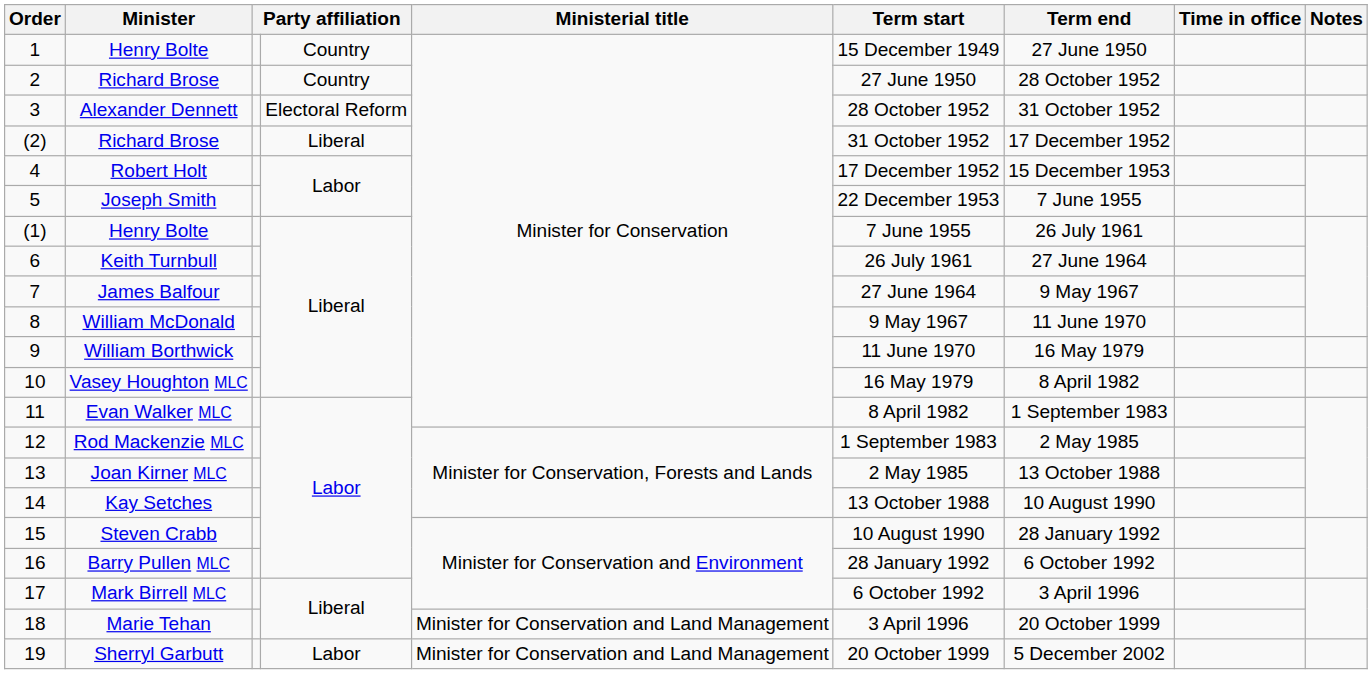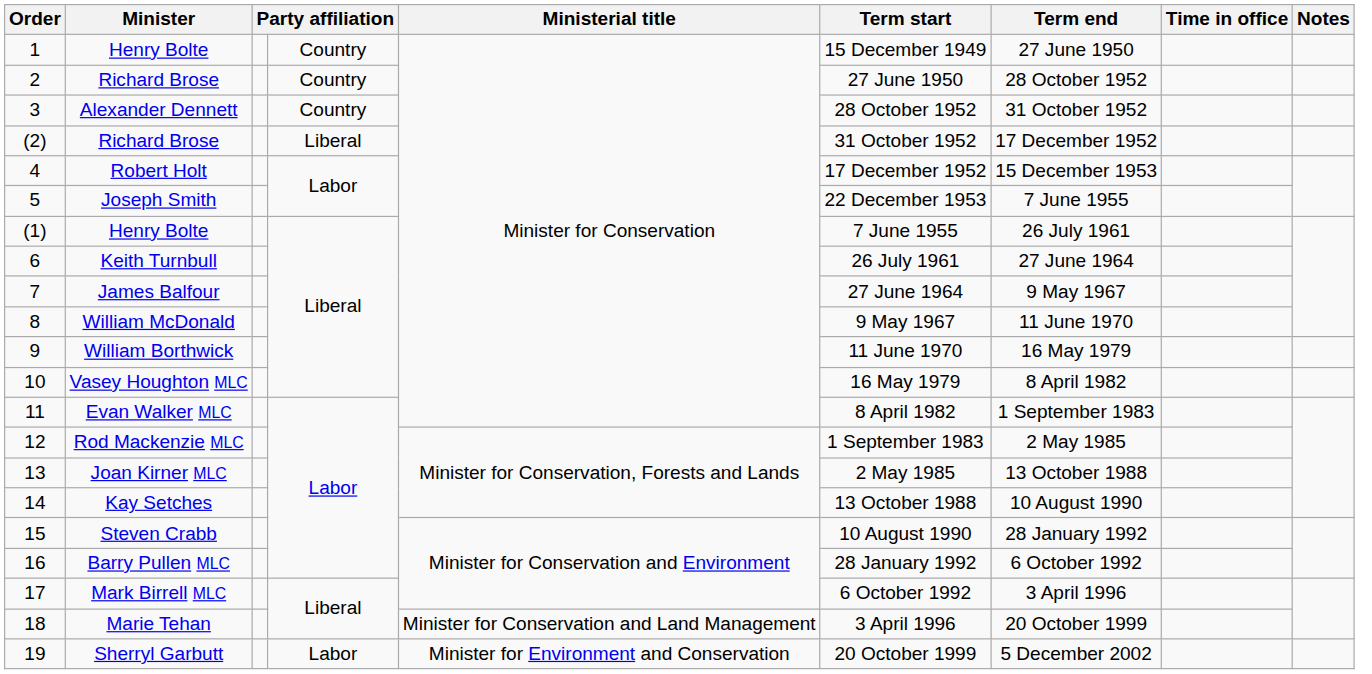Alexander Dennett | column 4: Electoral Reform -> Country
Sherryl Garbutt | Ministerial title: Minister for Conservation and Land Management -> Minister for Environment and Conservation
